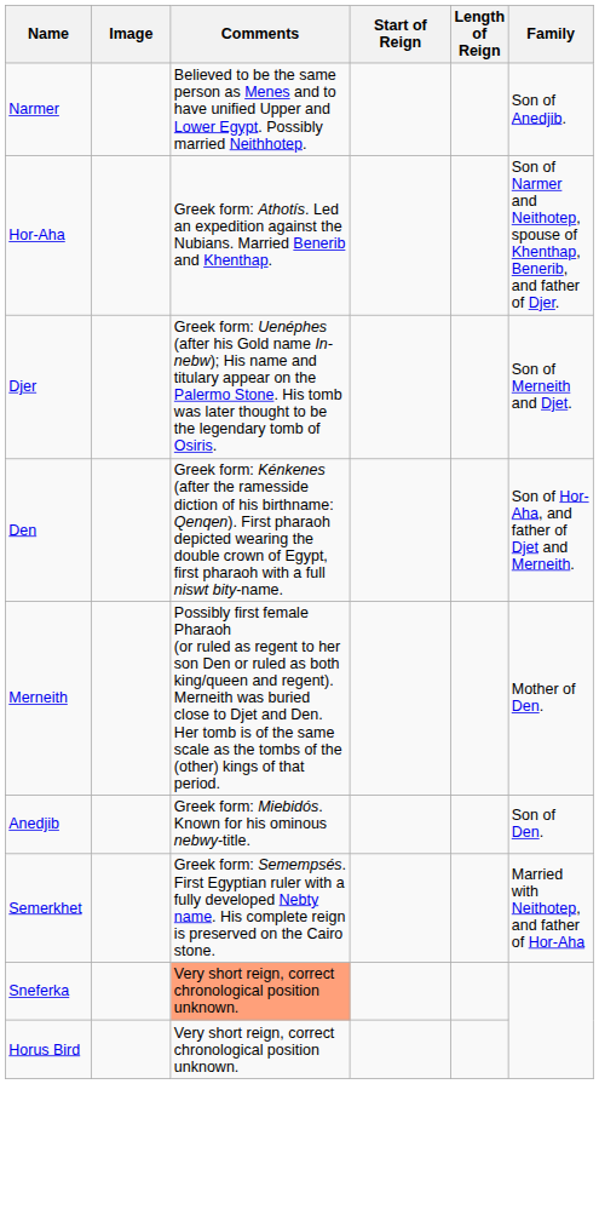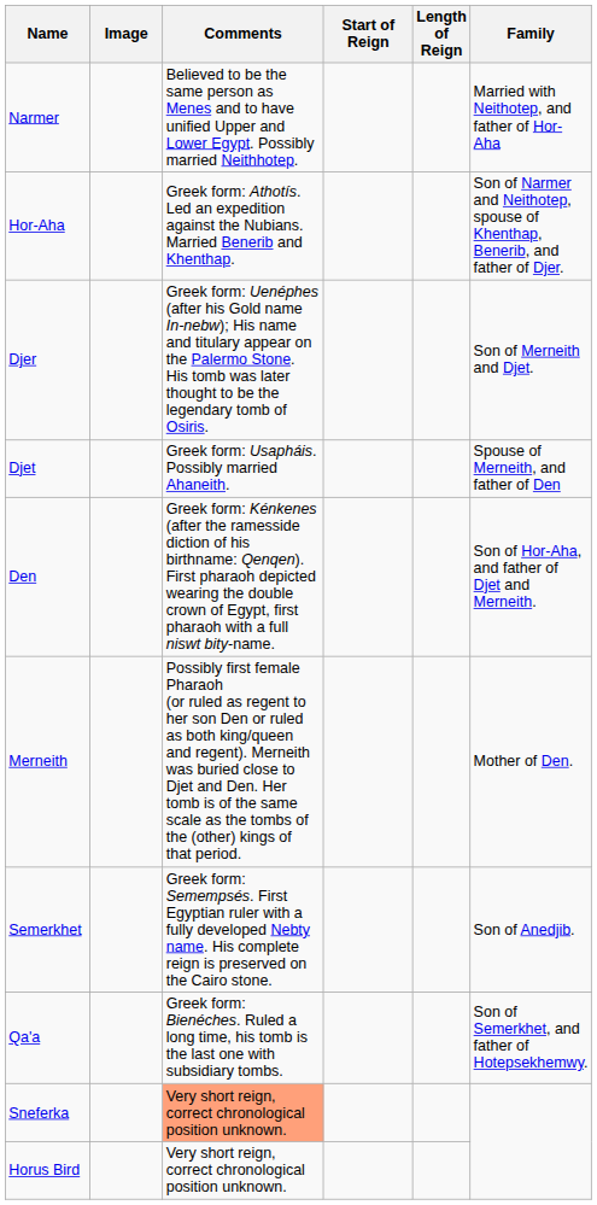Narmer | Family: Son of Anedjib. -> Married with Neithotep, and father of Hor-Aha
+ row: Djet | Greek form: Usapháis. Possibly married Ahaneith. | Spouse of Merneith, and father of Den
- row: Anedjib | Greek form: Miebidós. Known for his ominous nebwy-title. | Son of Den.
Semerkhet | Family: Married with Neithotep, and father of Hor-Aha -> Son of Anedjib.
+ row: Qa'a | Greek form: Bienéches. Ruled a long time, his tomb is the last one with subsidiary tombs. | Son of Semerkhet, and father of Hotepsekhemwy.
